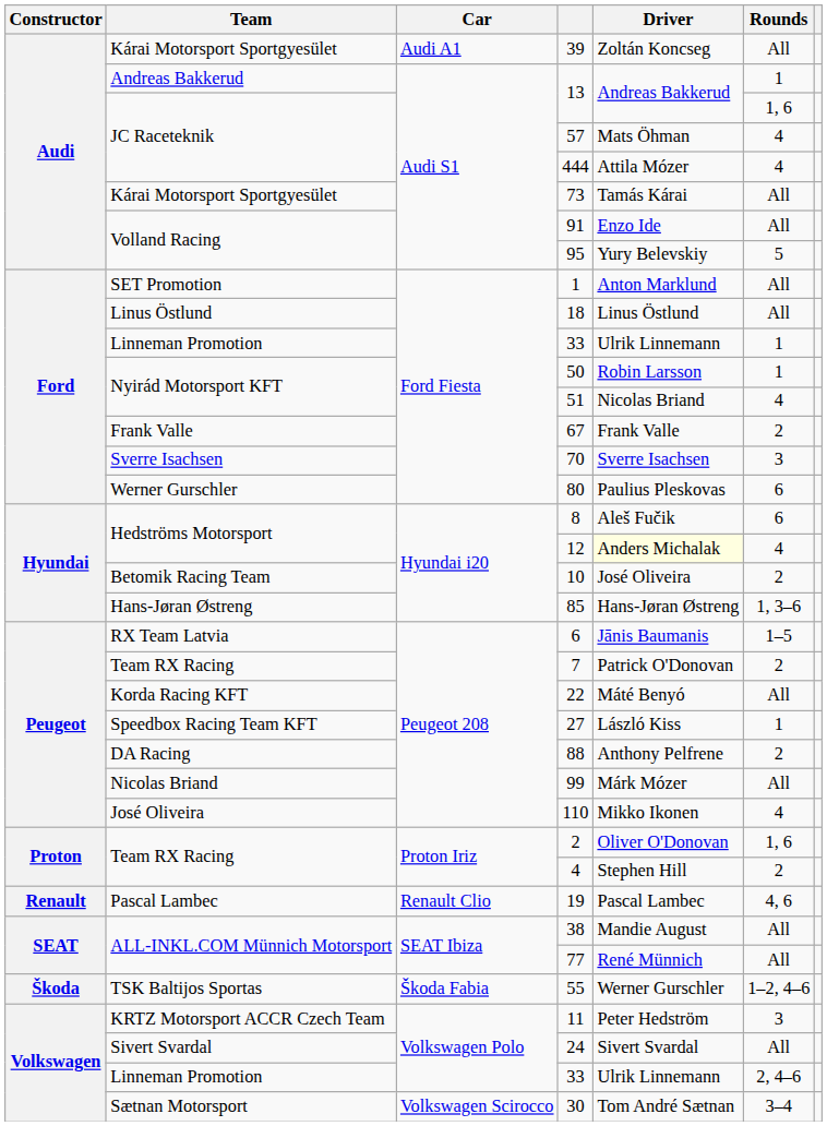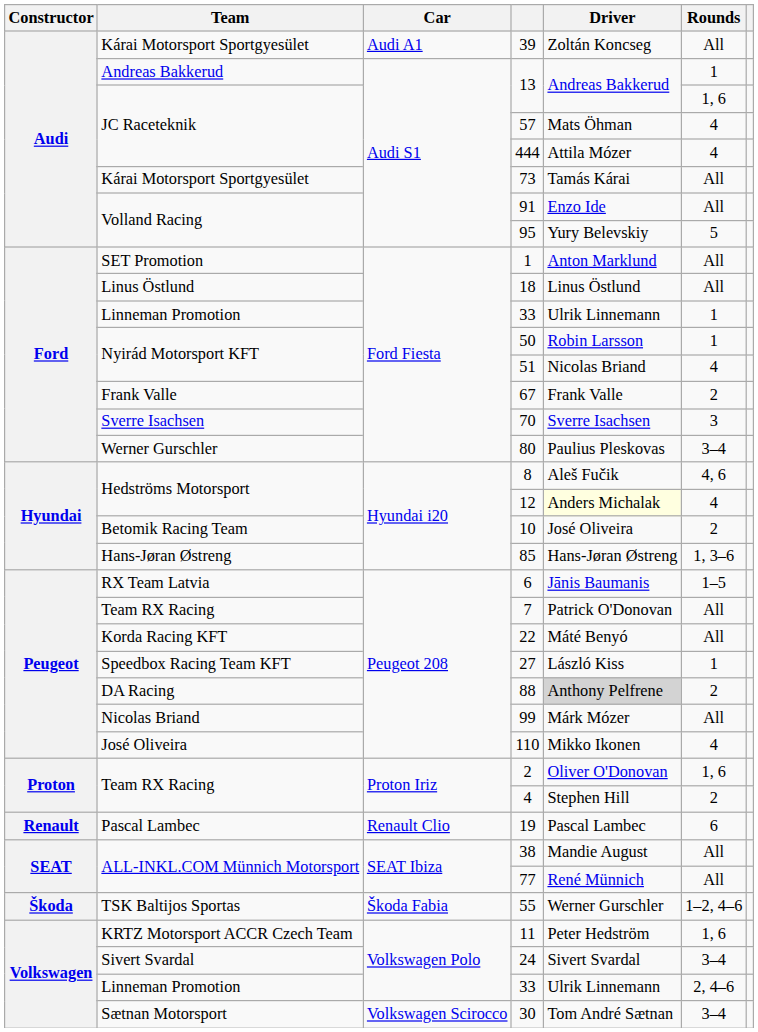80 | Rounds: 6 -> 3–4
8 | Rounds: 6 -> 4, 6
7 | Rounds: 2 -> All
88 | Driver: no background -> lightgrey background
19 | Rounds: 4, 6 -> 6
11 | Rounds: 3 -> 1, 6
24 | Rounds: All -> 3–4
